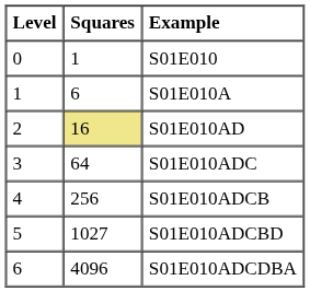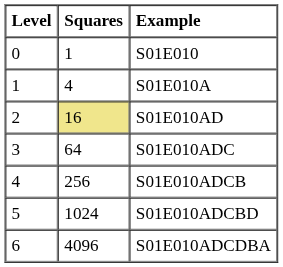S01E010A | Squares: 6 -> 4
S01E010ADCBD | Squares: 1027 -> 1024
